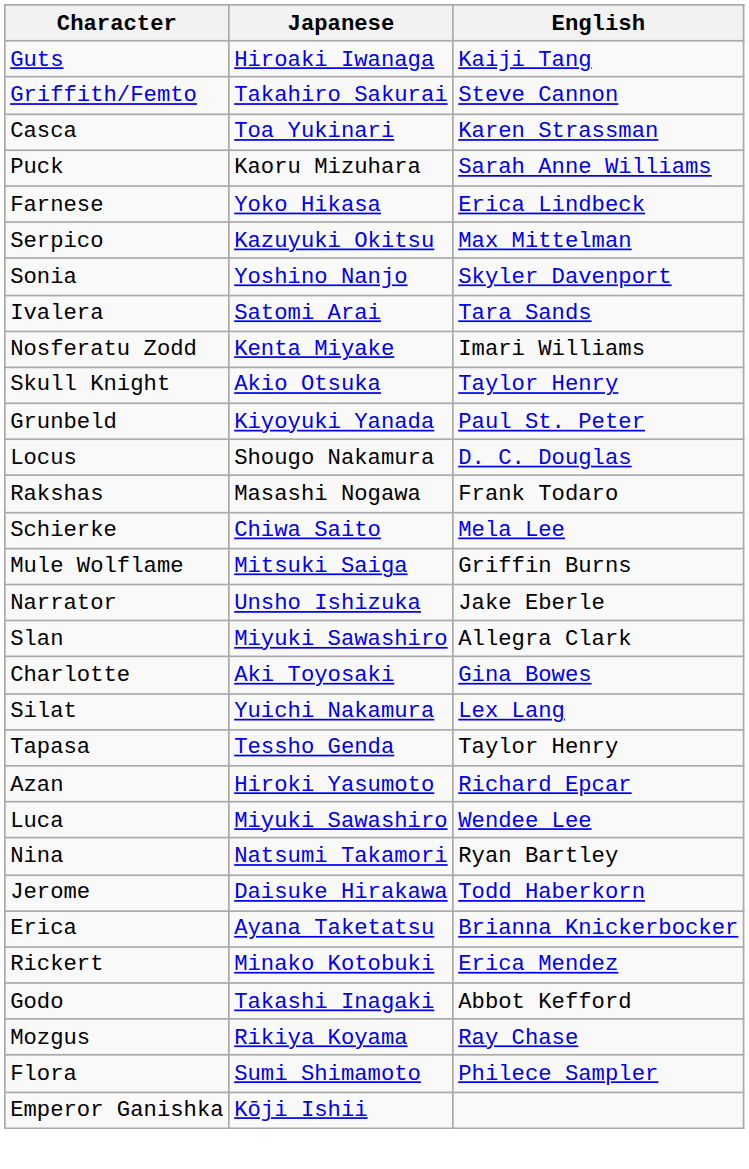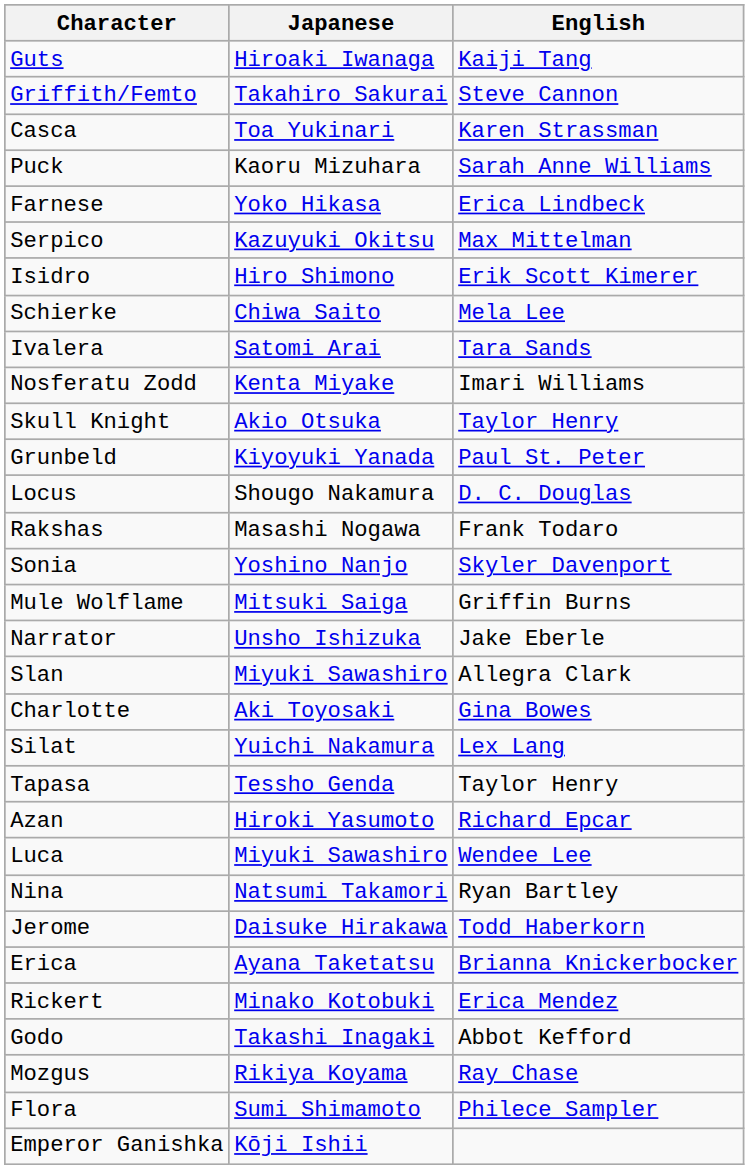+ row: Isidro | Hiro Shimono | Erik Scott Kimerer
rows swapped: Schierke <-> Sonia
